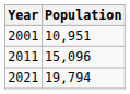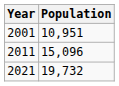2021 | Population: 19,794 -> 19,732
